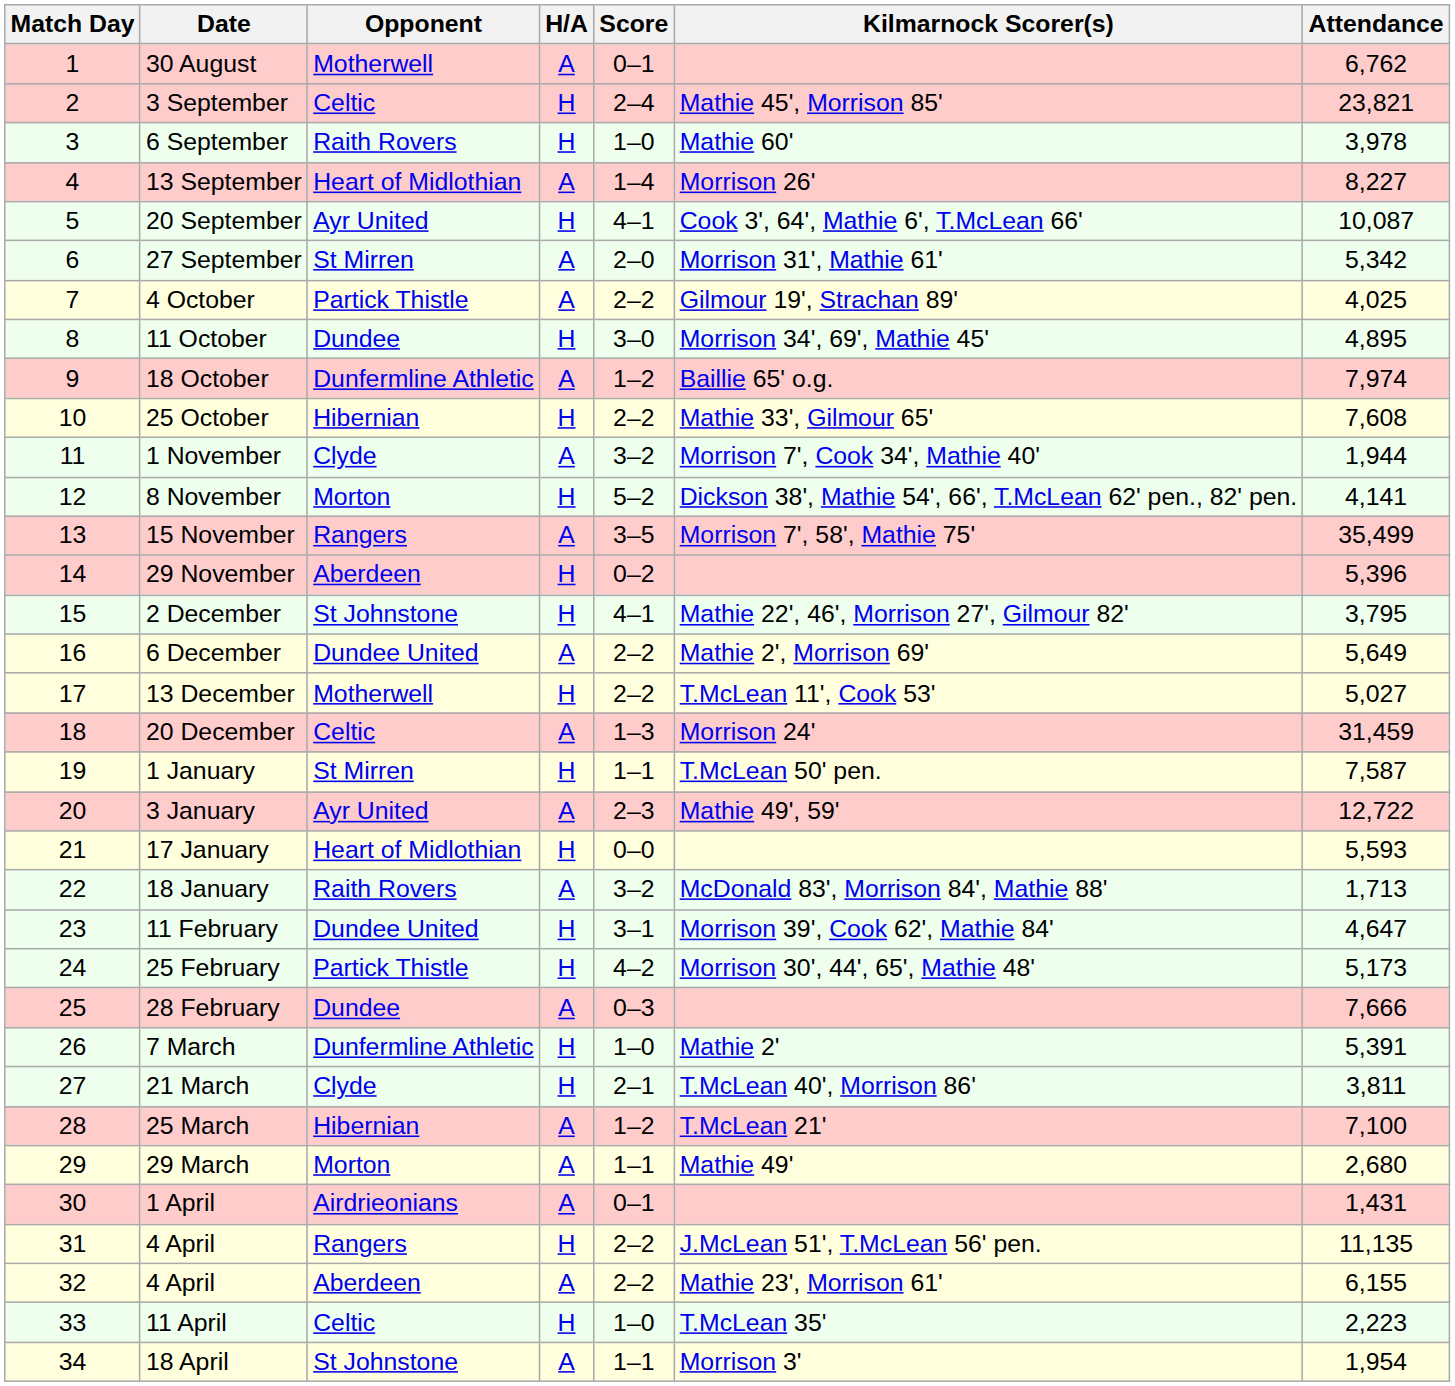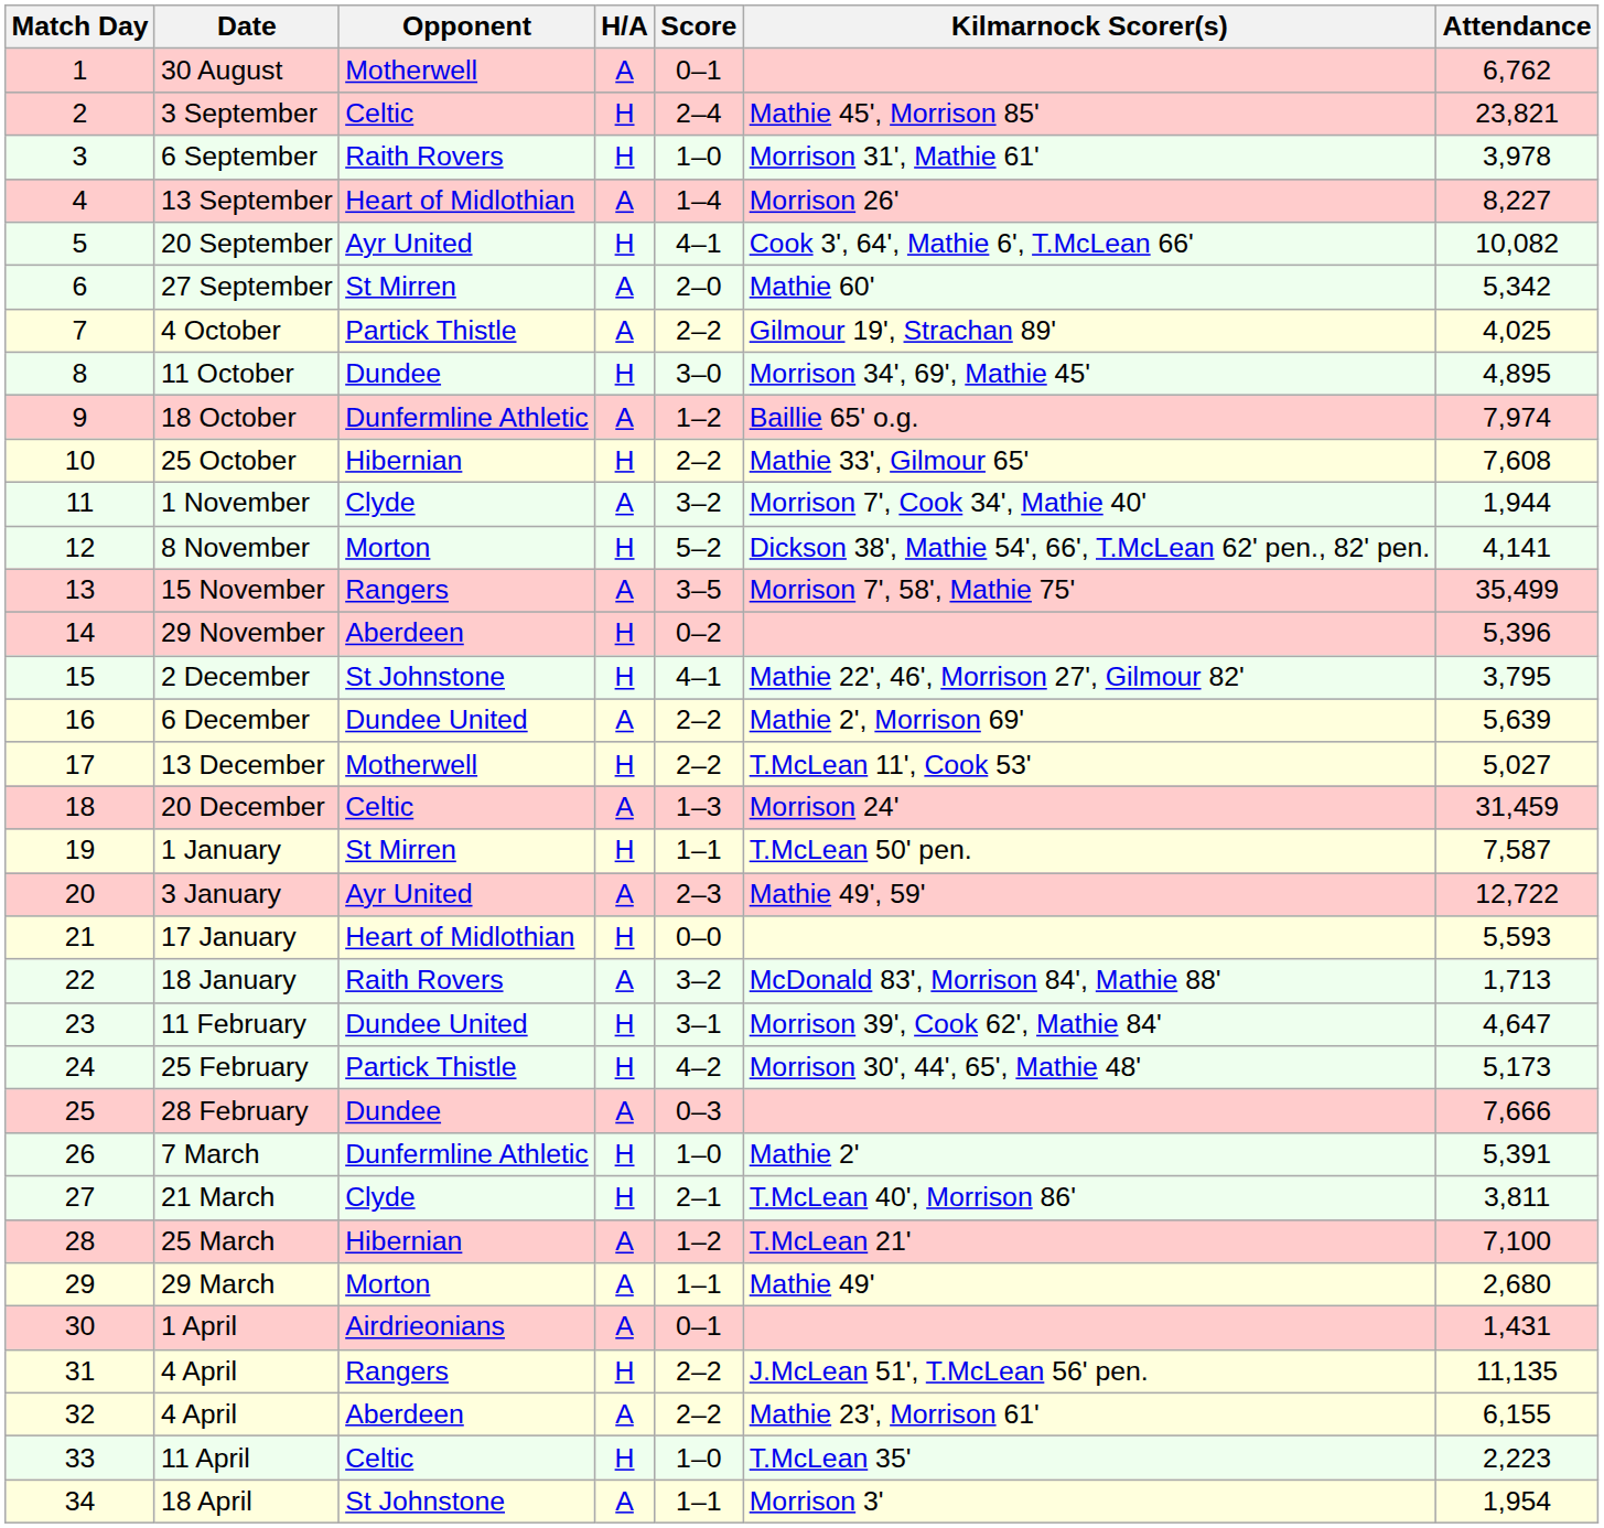6 September | Kilmarnock Scorer(s): Mathie 60' -> Morrison 31', Mathie 61'
20 September | Attendance: 10,087 -> 10,082
27 September | Kilmarnock Scorer(s): Morrison 31', Mathie 61' -> Mathie 60'
6 December | Attendance: 5,649 -> 5,639
